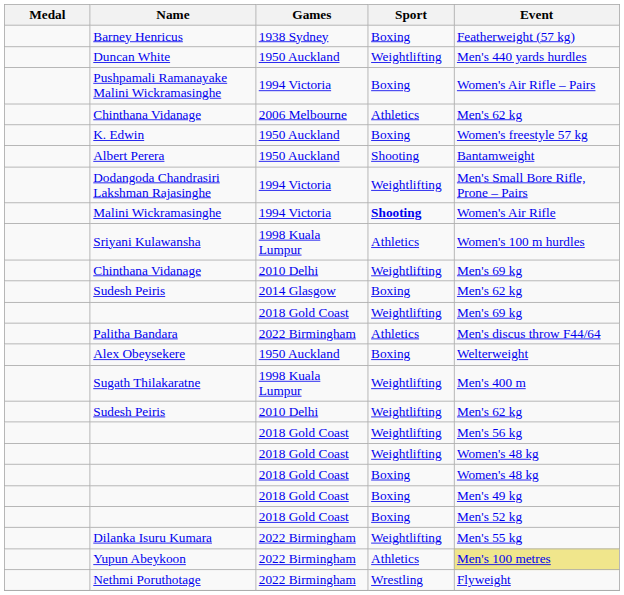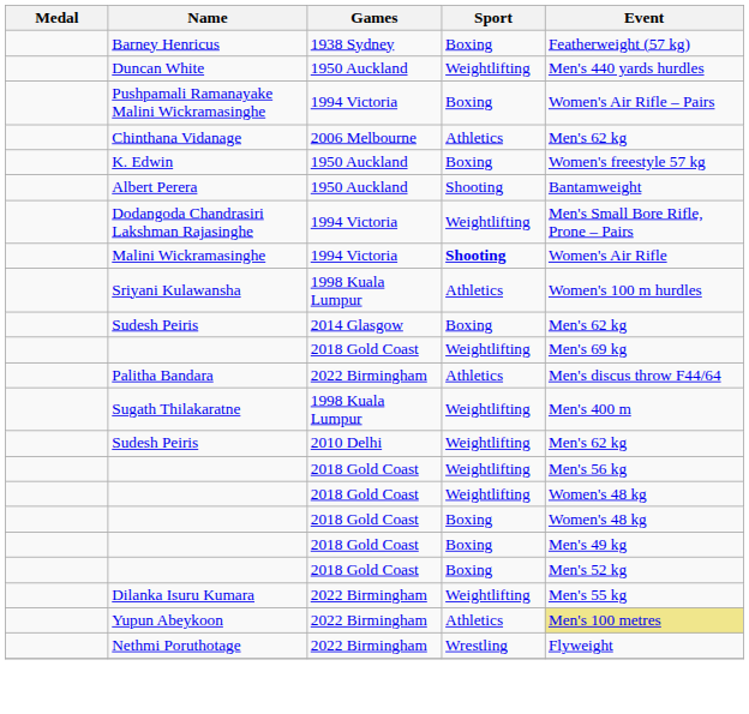- row: Chinthana Vidanage | 2010 Delhi | Weightlifting | Men's 69 kg
- row: Alex Obeysekere | 1950 Auckland | Boxing | Welterweight
